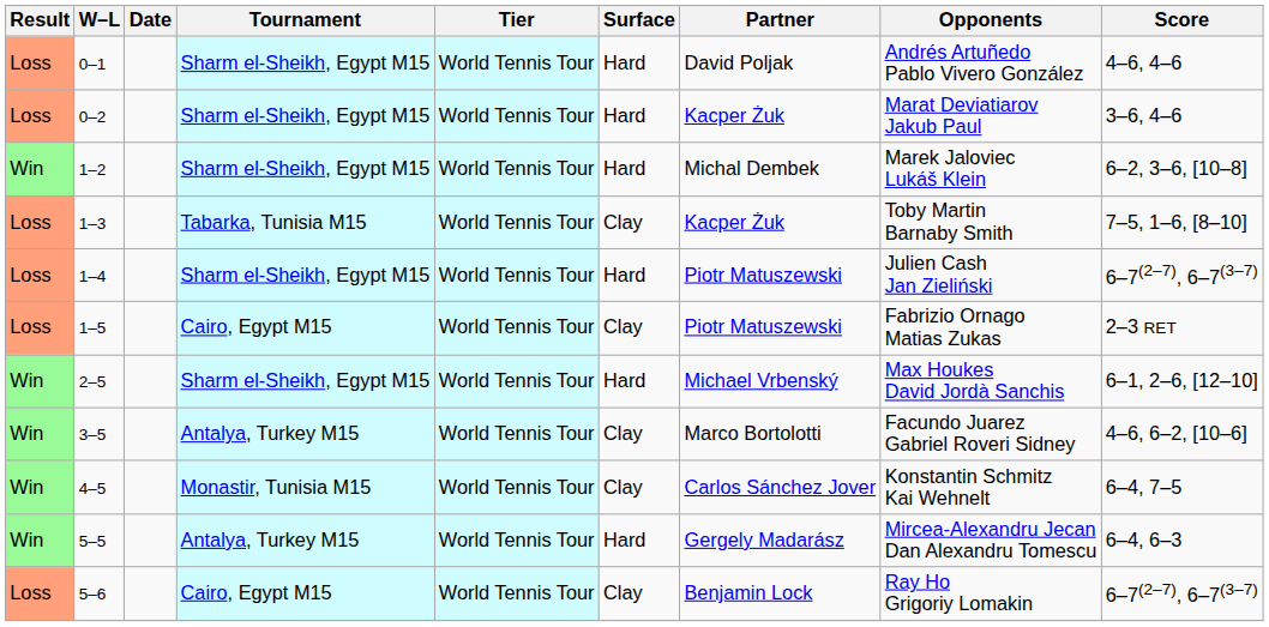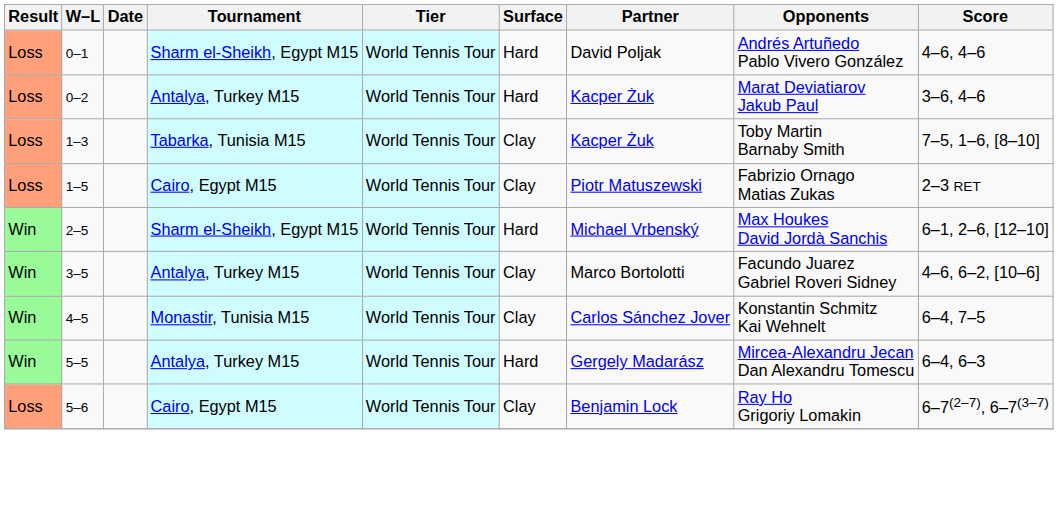0–2 | Tournament: Sharm el-Sheikh, Egypt M15 -> Antalya, Turkey M15
- row: Win | 1–2 | Sharm el-Sheikh, Egypt M15 | World Tennis Tour | Hard | Michal Dembek | Marek Jaloviec Lukáš Klein | 6–2, 3–6, [10–8]
- row: Loss | 1–4 | Sharm el-Sheikh, Egypt M15 | World Tennis Tour | Hard | Piotr Matuszewski | Julien Cash Jan Zieliński | 6–7(2–7), 6–7(3–7)
